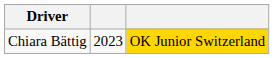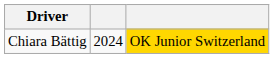Chiara Bättig | column 2: 2023 -> 2024
